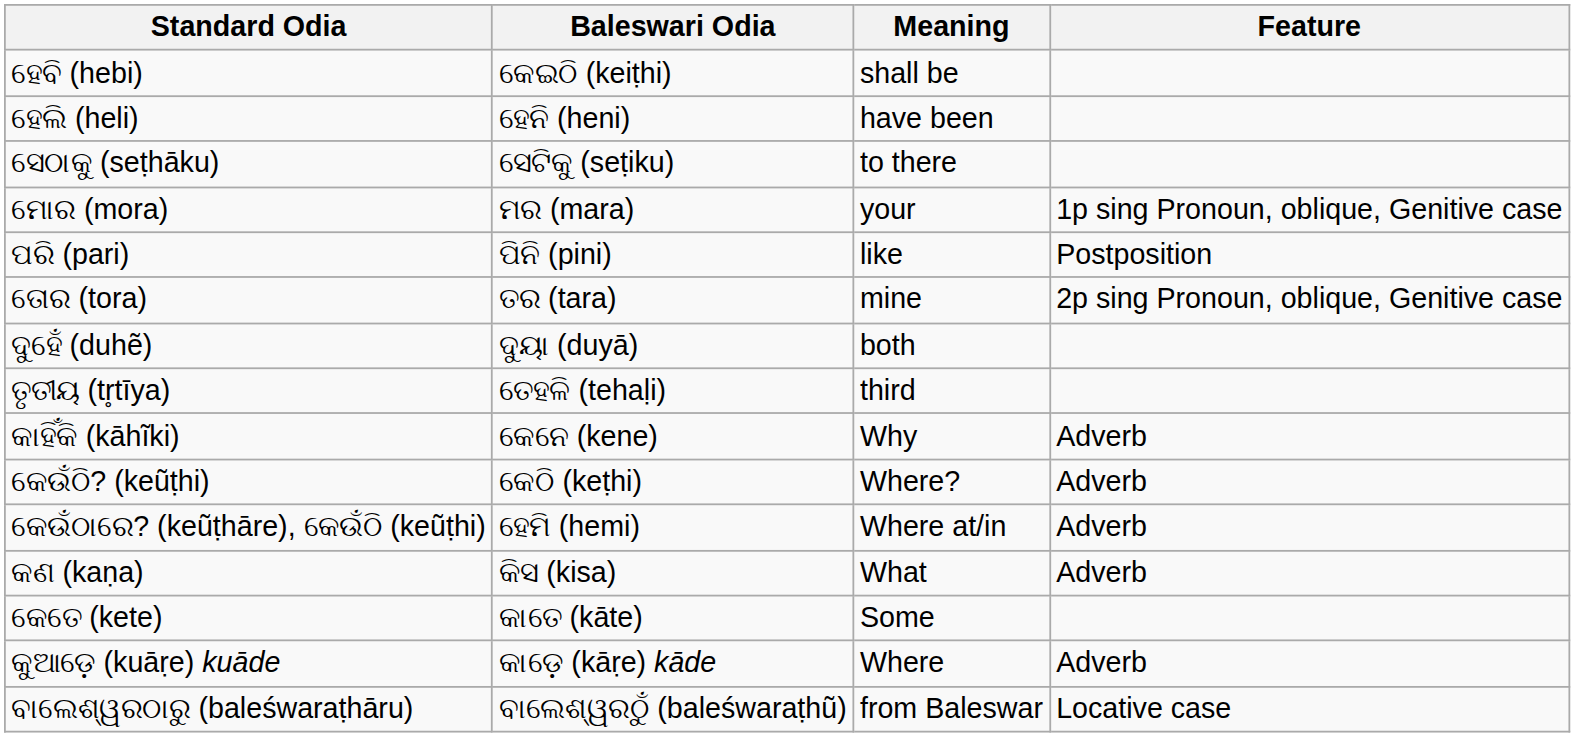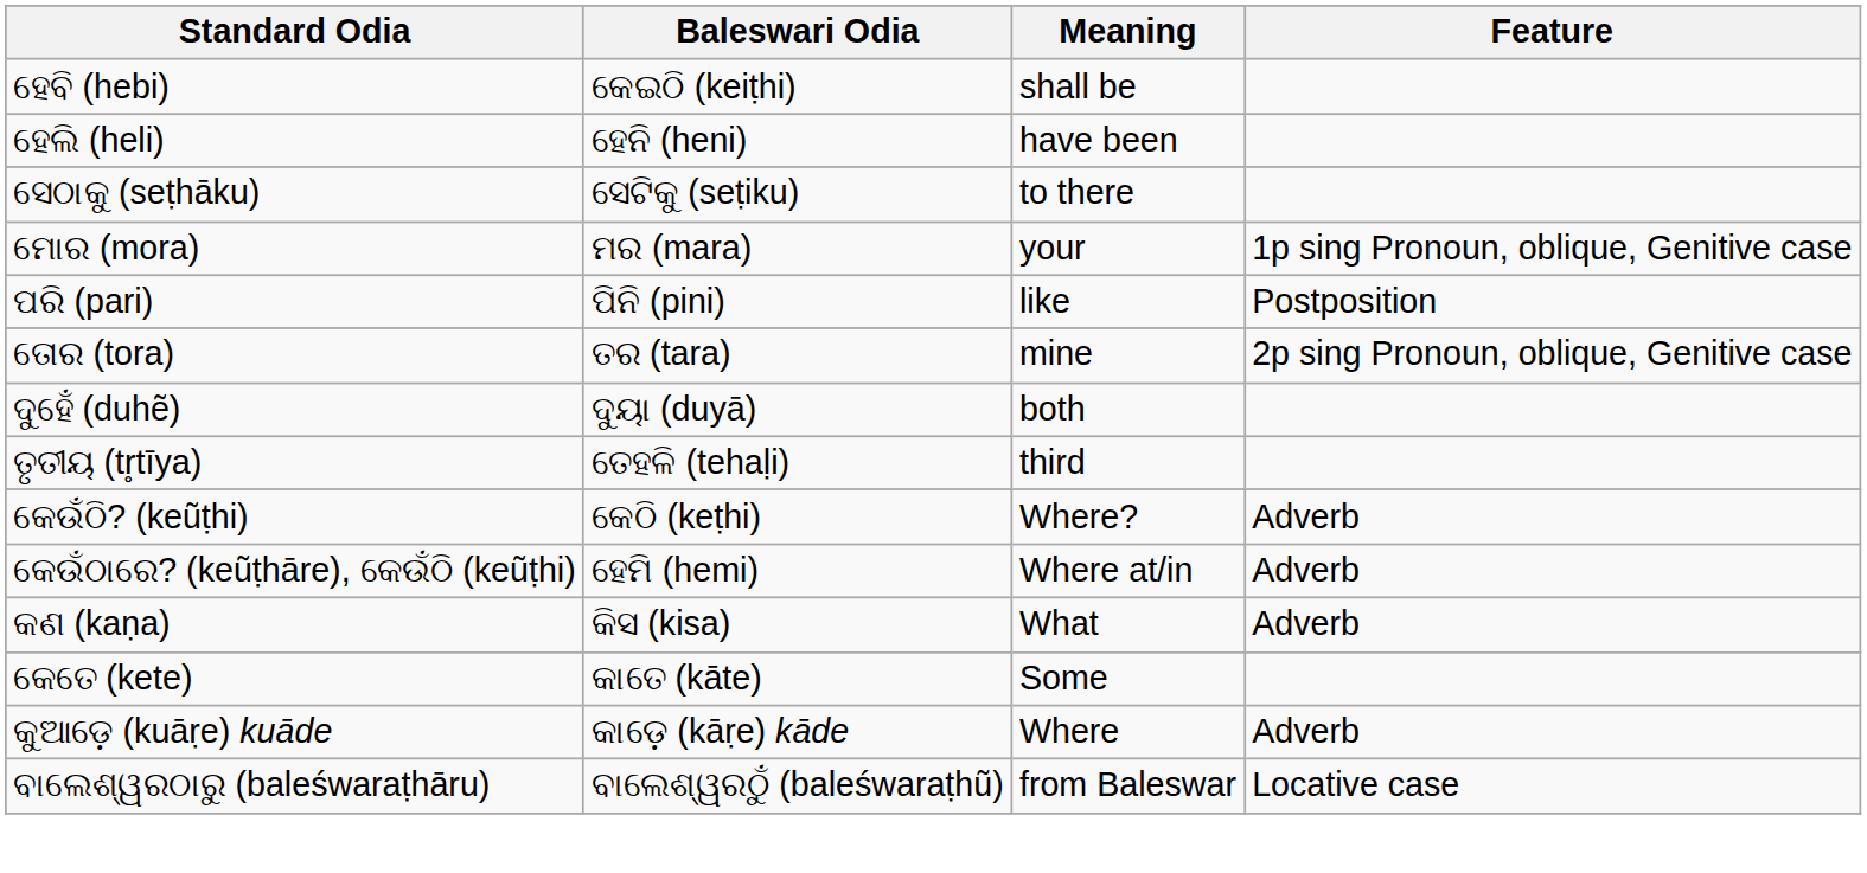- row: କାହିଁକି (kāhĩki) | କେନେ (kene) | Why | Adverb
